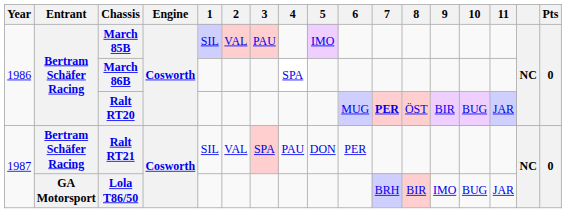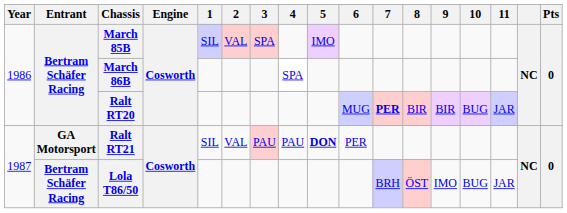March 85B | 3: PAU -> SPA
Ralt RT20 | 8: ÖST -> BIR
Ralt RT21 | Entrant: Bertram Schäfer Racing -> GA Motorsport
Ralt RT21 | 3: SPA -> PAU
Ralt RT21 | 5: normal -> bold
Lola T86/50 | Entrant: GA Motorsport -> Bertram Schäfer Racing
Lola T86/50 | 8: BIR -> ÖST
